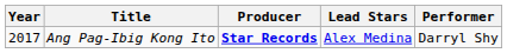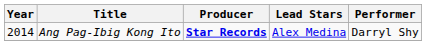Ang Pag-Ibig Kong Ito | Year: 2017 -> 2014
